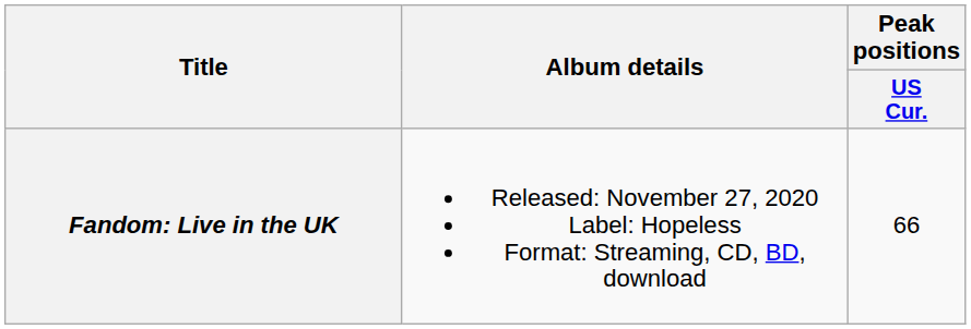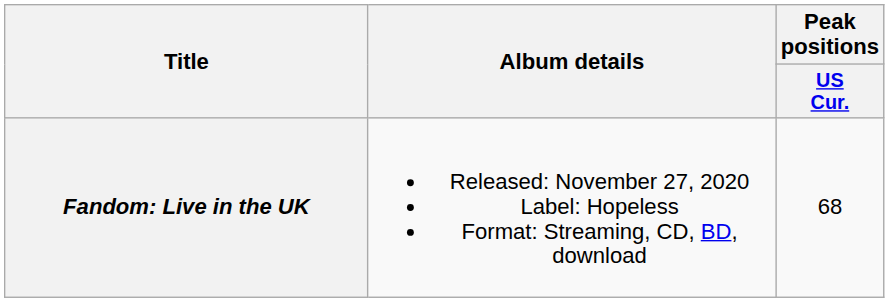Fandom: Live in the UK | Peak positions / US Cur.: 66 -> 68
